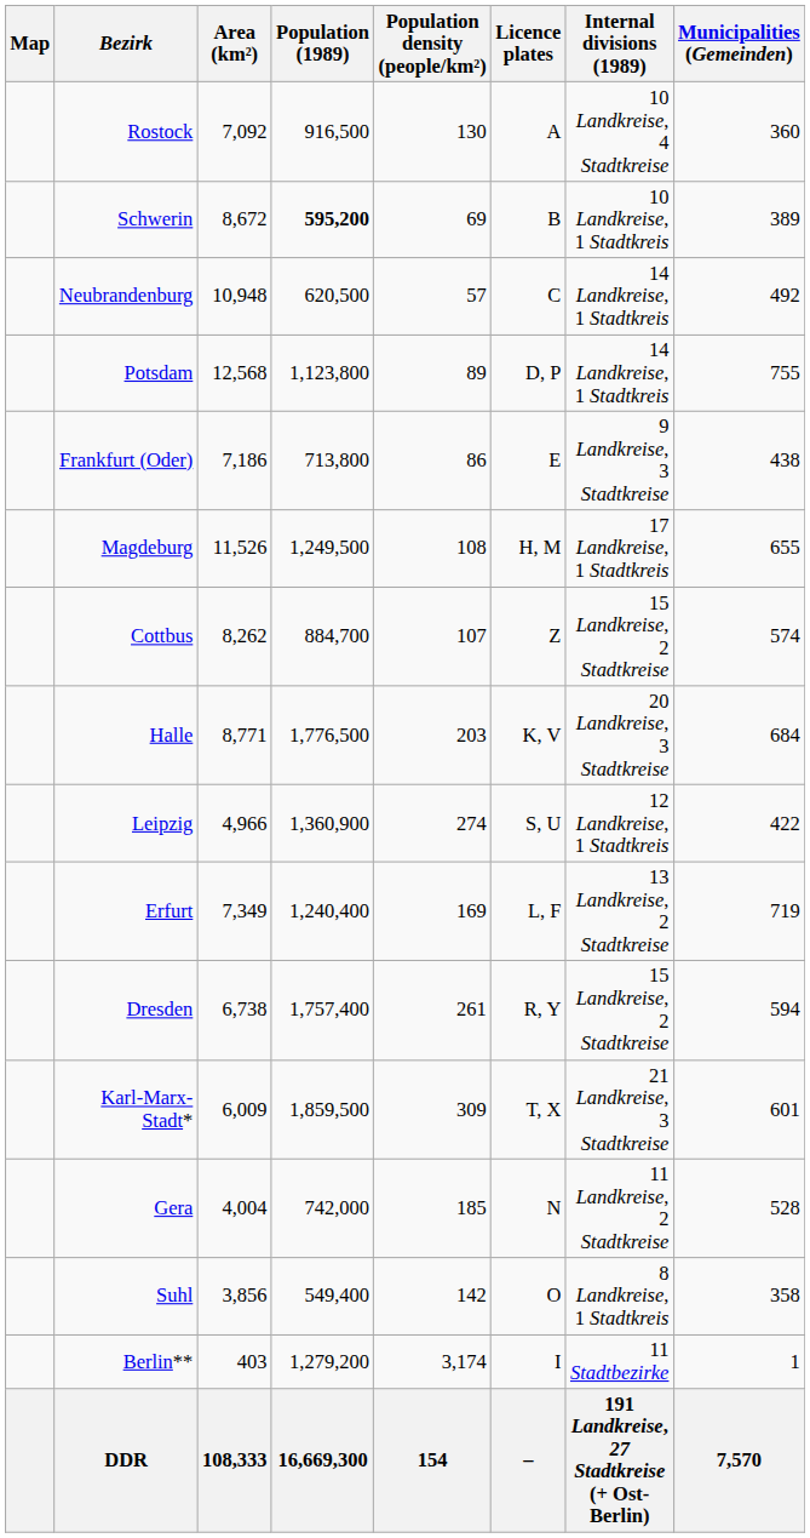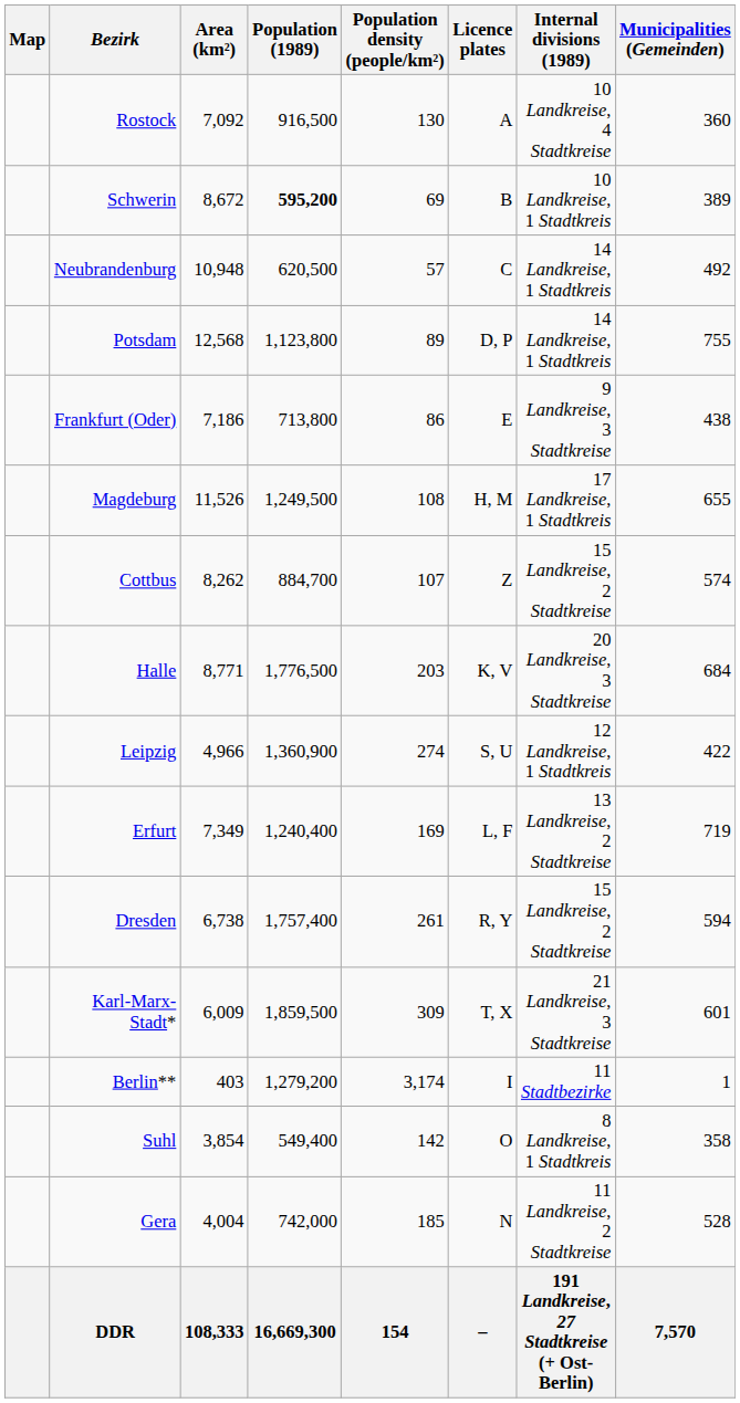rows swapped: Gera <-> Berlin**
Suhl | Area (km²): 3,856 -> 3,854
